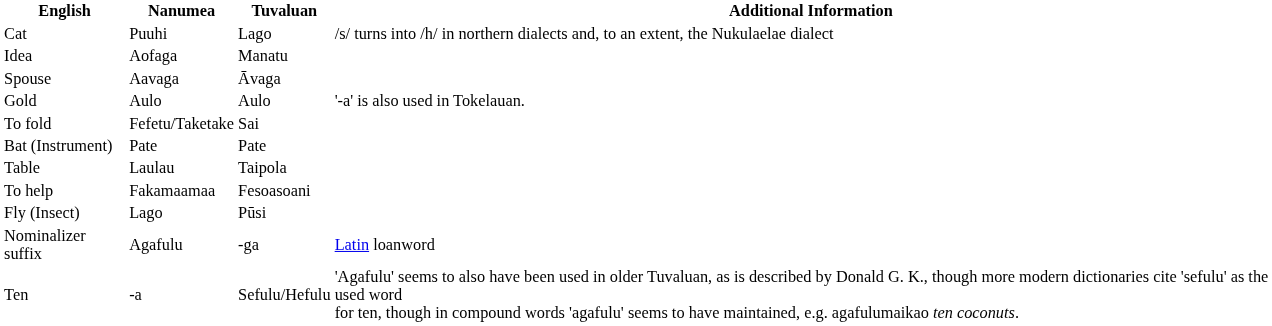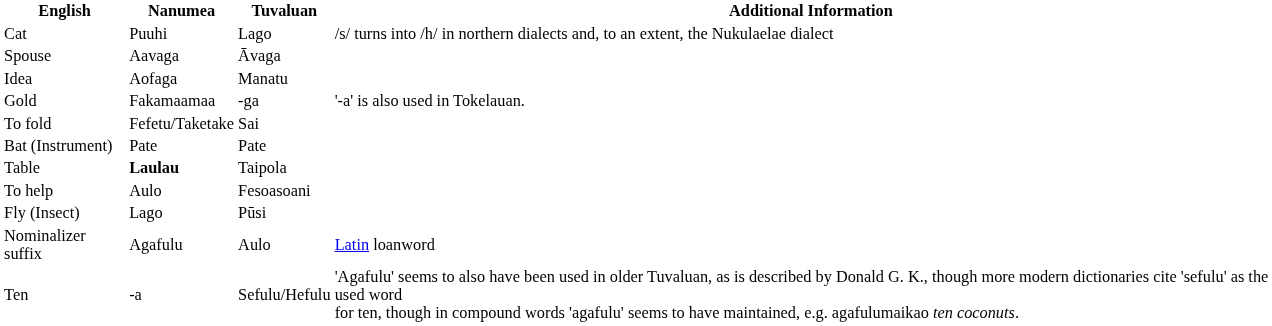rows swapped: Spouse <-> Idea
Gold | Nanumea: Aulo -> Fakamaamaa
Gold | Tuvaluan: Aulo -> -ga
Table | Nanumea: normal -> bold
To help | Nanumea: Fakamaamaa -> Aulo
Nominalizer suffix | Tuvaluan: -ga -> Aulo
